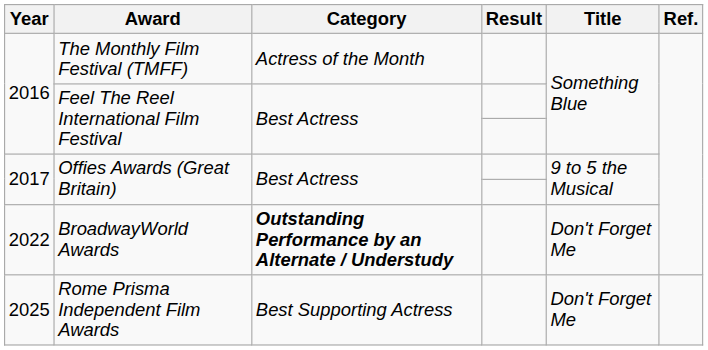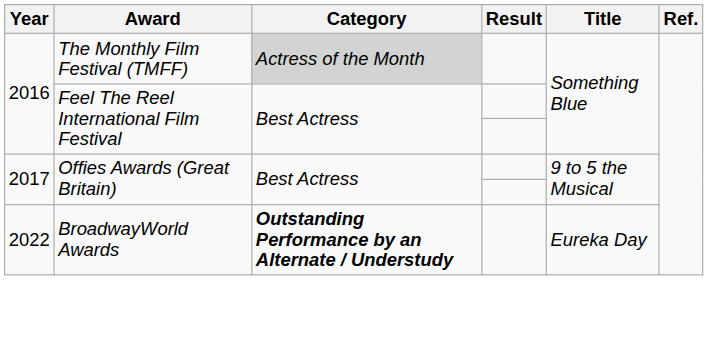The Monthly Film Festival (TMFF) | Category: no background -> lightgrey background
BroadwayWorld Awards | Title: Don't Forget Me -> Eureka Day
- row: 2025 | Rome Prisma Independent Film Awards | Best Supporting Actress | Don't Forget Me
